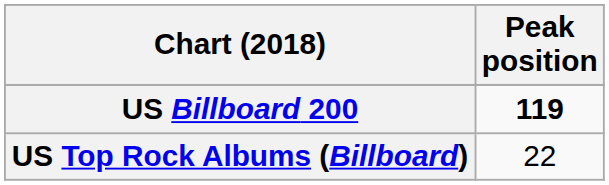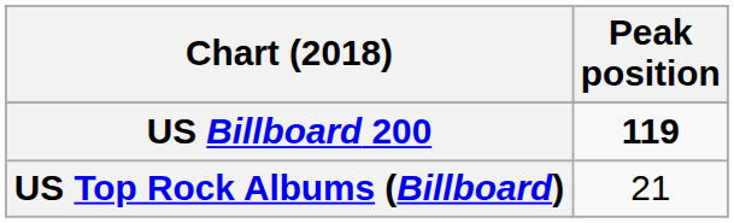US Top Rock Albums (Billboard) | Peak position: 22 -> 21
